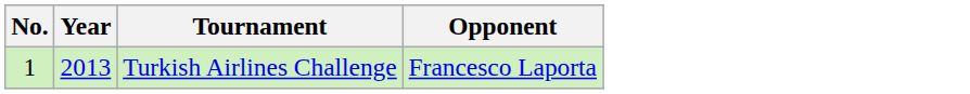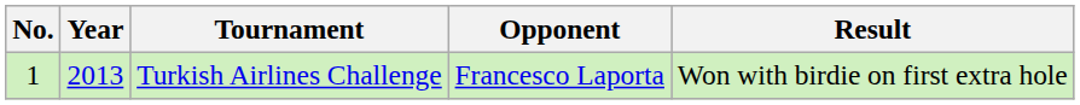+ column: Result | Won with birdie on first extra hole
